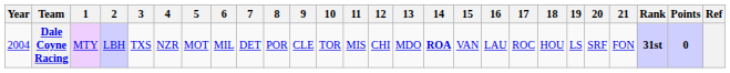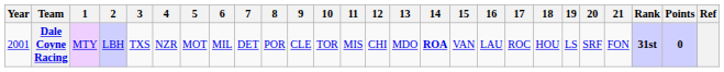Dale Coyne Racing | Year: 2004 -> 2001
